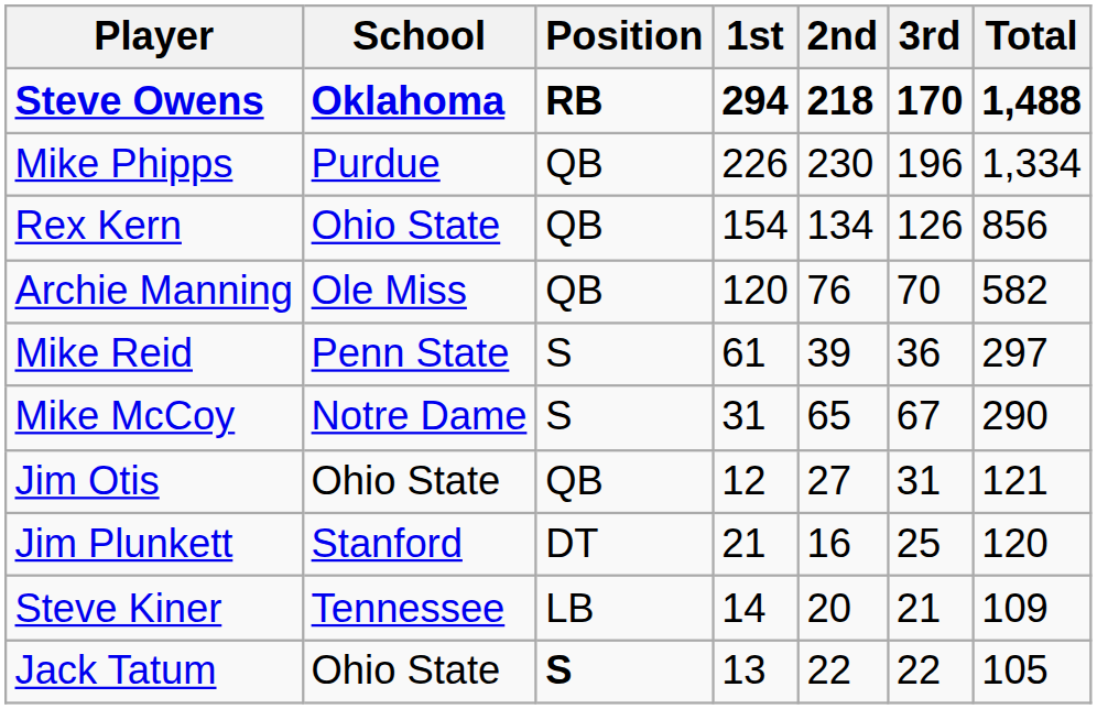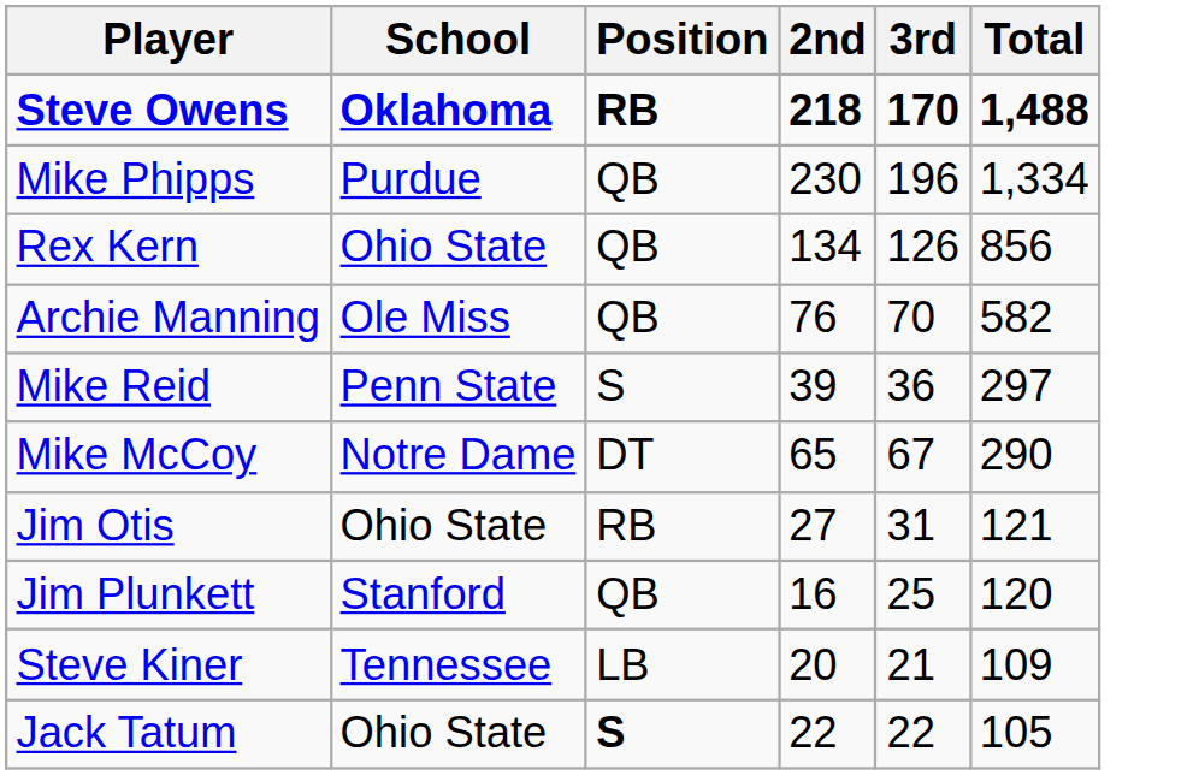- column: 1st | 294 | 226 | 154 | 120 | 61 | 31 | 12 | 21 | 14 | 13
Mike McCoy | Position: S -> DT
Jim Otis | Position: QB -> RB
Jim Plunkett | Position: DT -> QB
